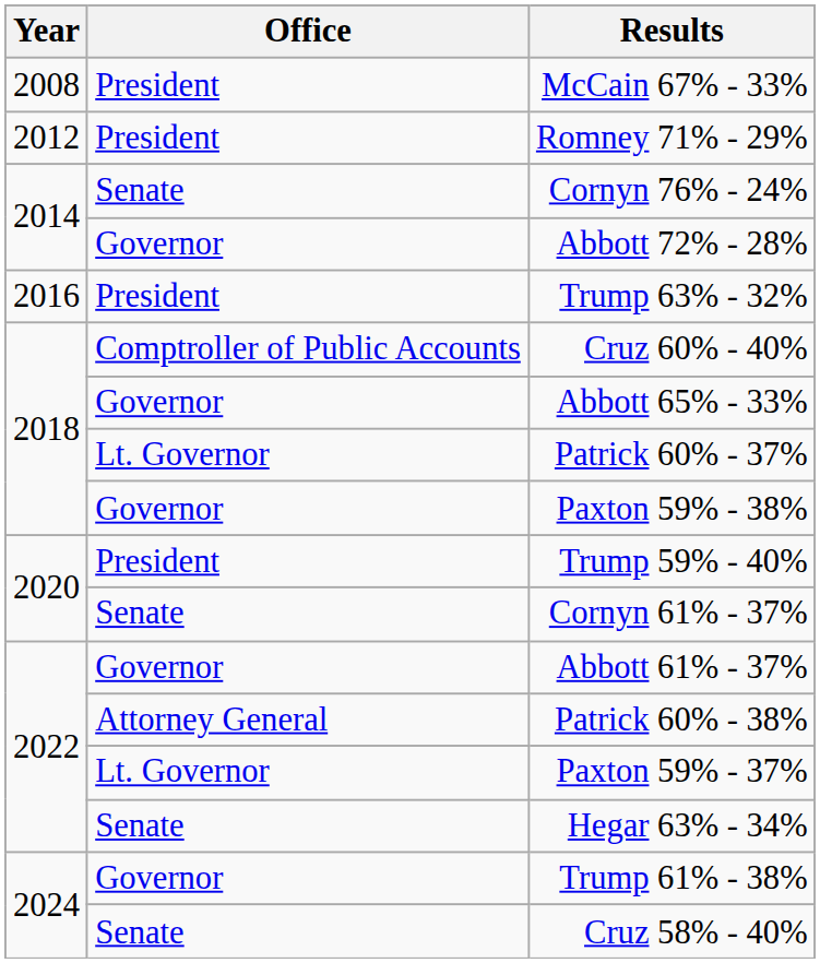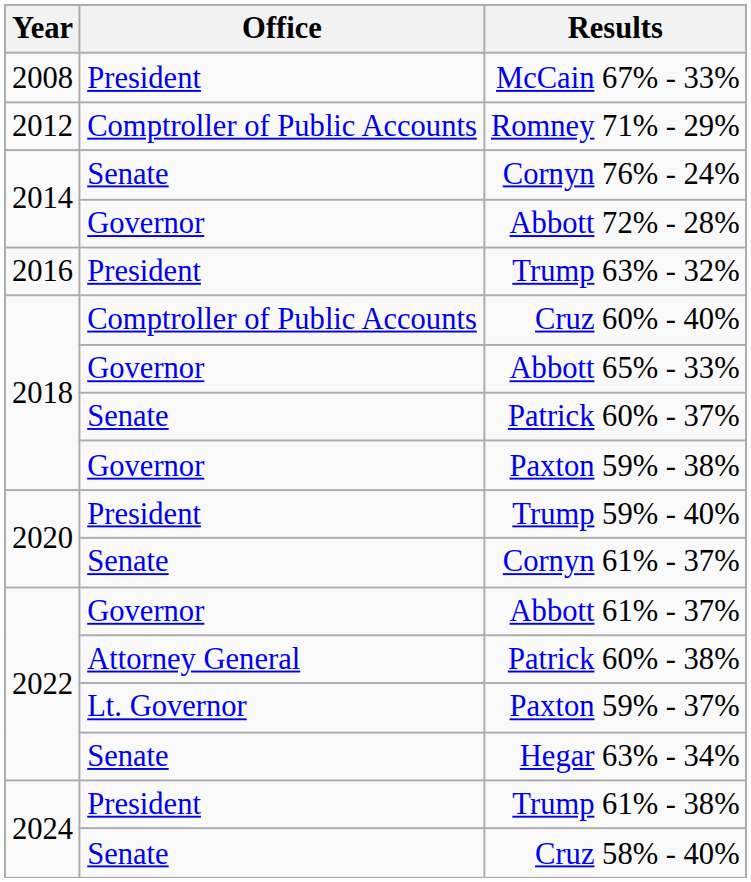Romney 71% - 29% | Office: President -> Comptroller of Public Accounts
Patrick 60% - 37% | Office: Lt. Governor -> Senate
Trump 61% - 38% | Office: Governor -> President
